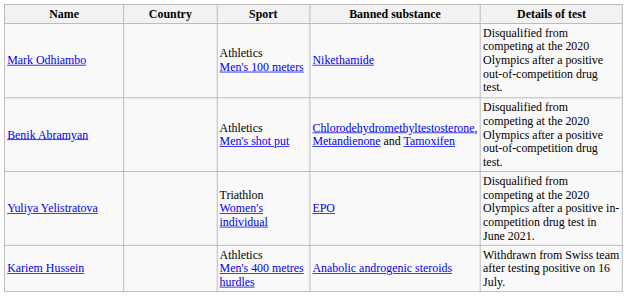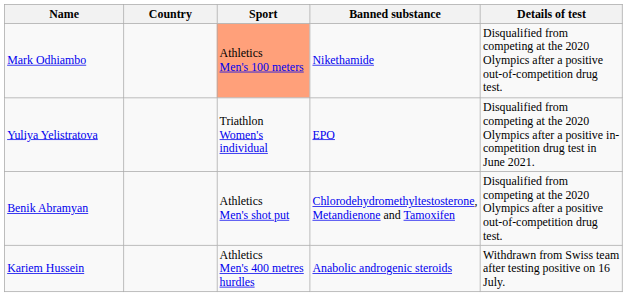Mark Odhiambo | Sport: no background -> lightsalmon background
rows swapped: Yuliya Yelistratova <-> Benik Abramyan
